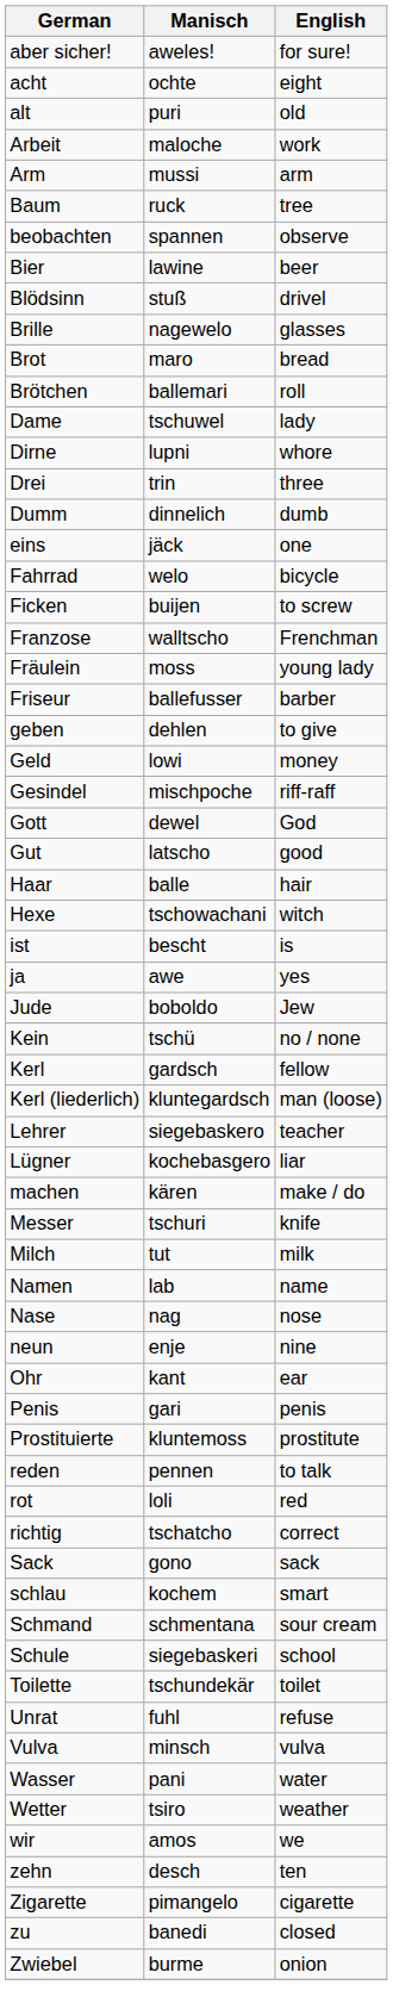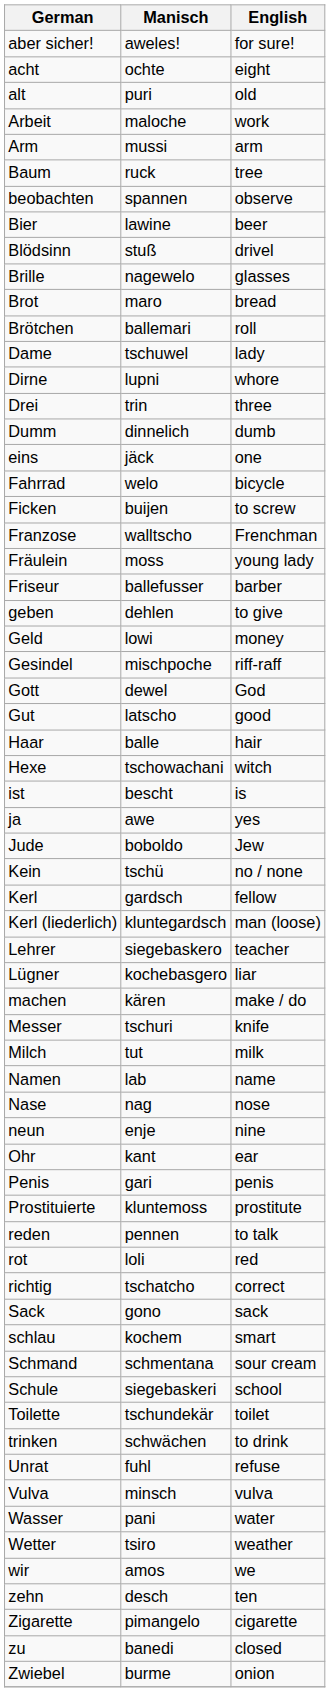+ row: trinken | schwächen | to drink
